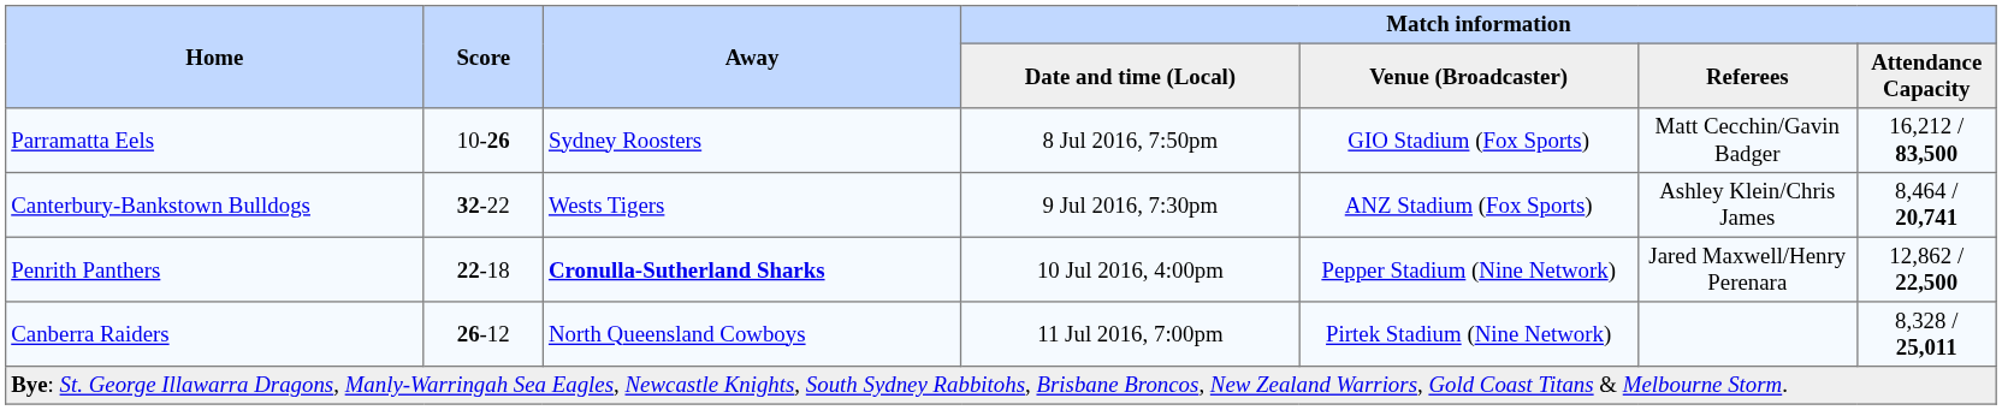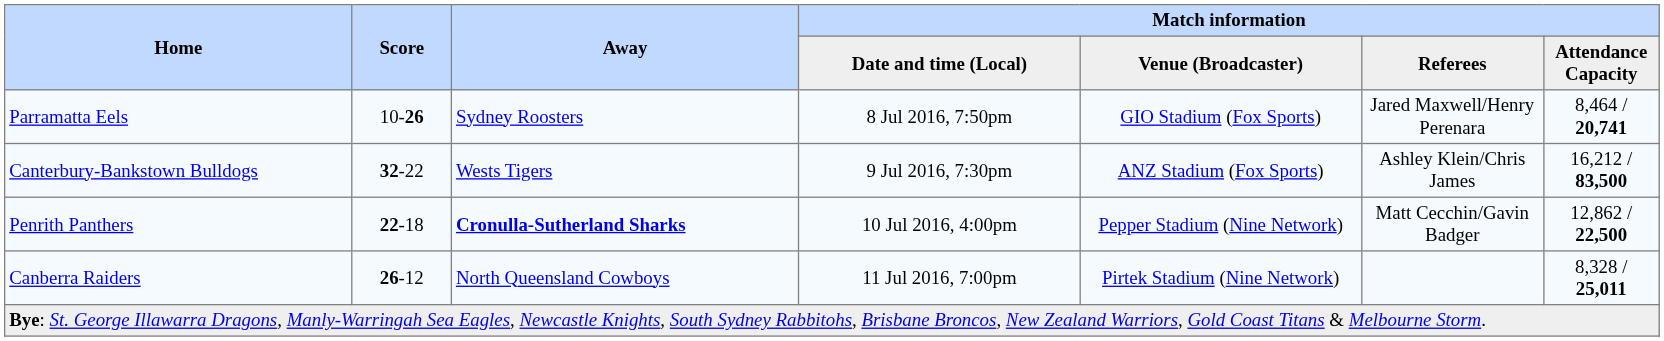Parramatta Eels | Match information / Referees: Matt Cecchin/Gavin Badger -> Jared Maxwell/Henry Perenara
Parramatta Eels | Match information / Attendance Capacity: 16,212 / 83,500 -> 8,464 / 20,741
Canterbury-Bankstown Bulldogs | Match information / Attendance Capacity: 8,464 / 20,741 -> 16,212 / 83,500
Penrith Panthers | Match information / Referees: Jared Maxwell/Henry Perenara -> Matt Cecchin/Gavin Badger
